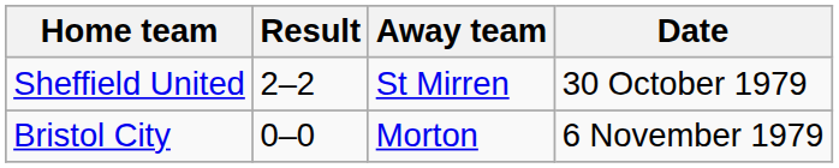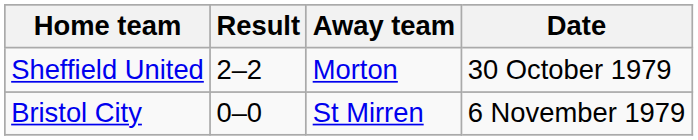Sheffield United | Away team: St Mirren -> Morton
Bristol City | Away team: Morton -> St Mirren
